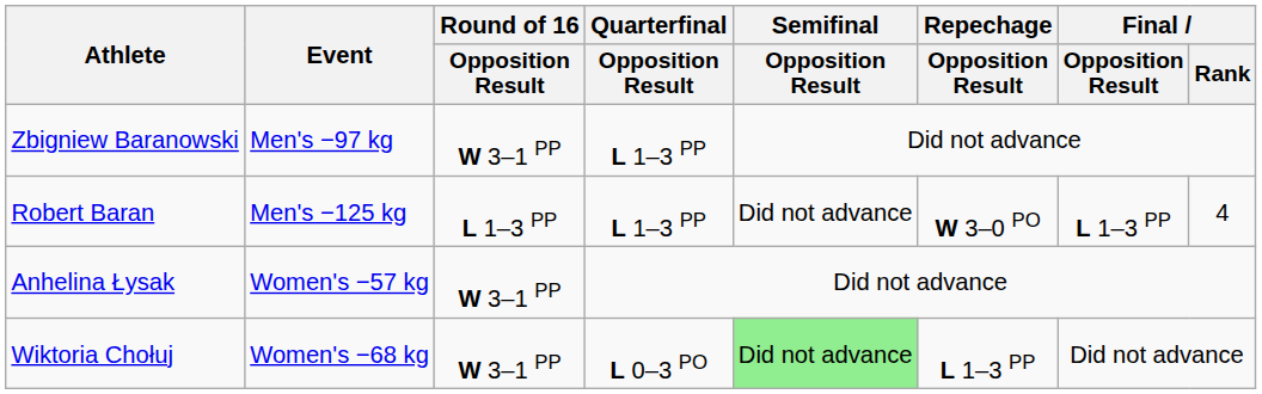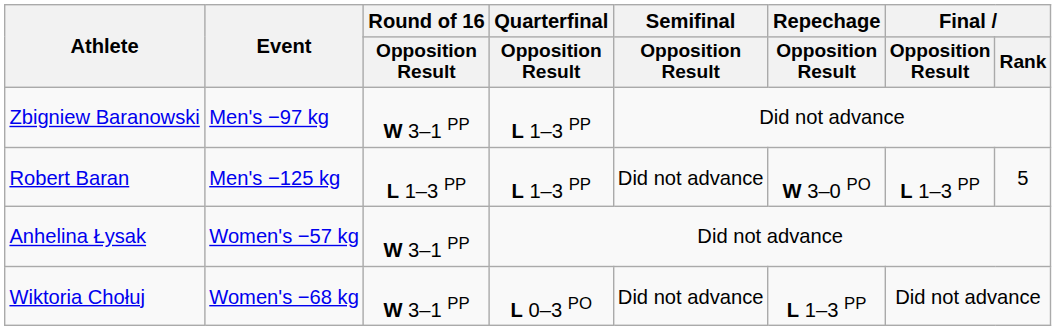Robert Baran | Final / Rank: 4 -> 5
Wiktoria Chołuj | Semifinal / Opposition Result: lightgreen background -> no background
